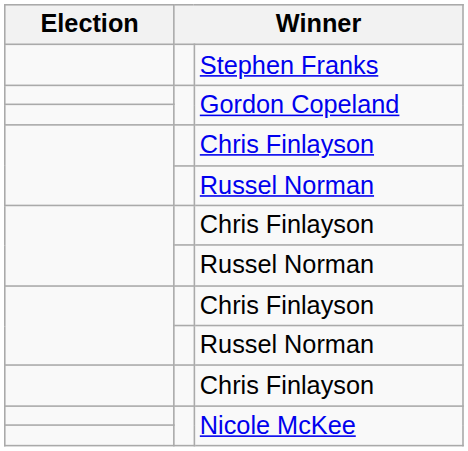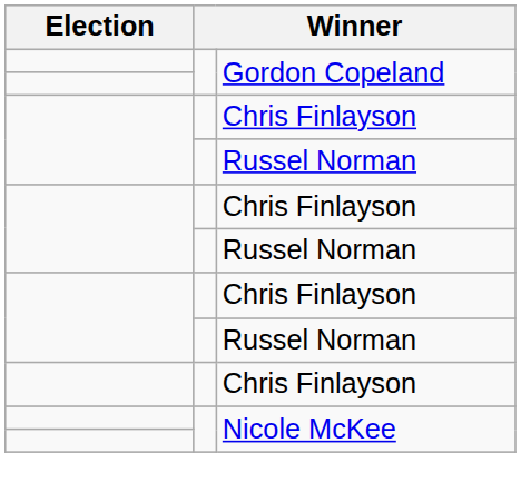- row: Stephen Franks
